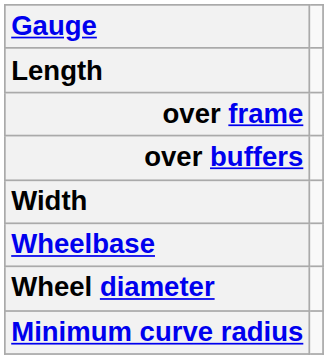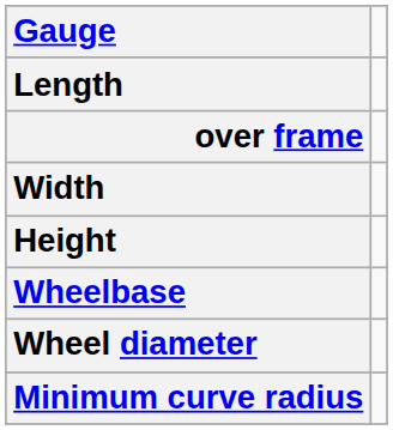- row: over buffers
+ row: Height
